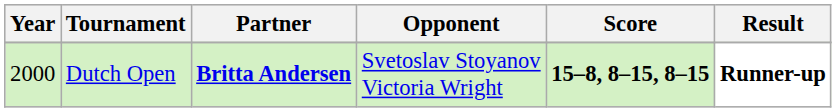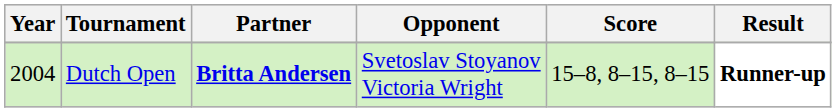Dutch Open | Year: 2000 -> 2004
Dutch Open | Score: bold -> normal
